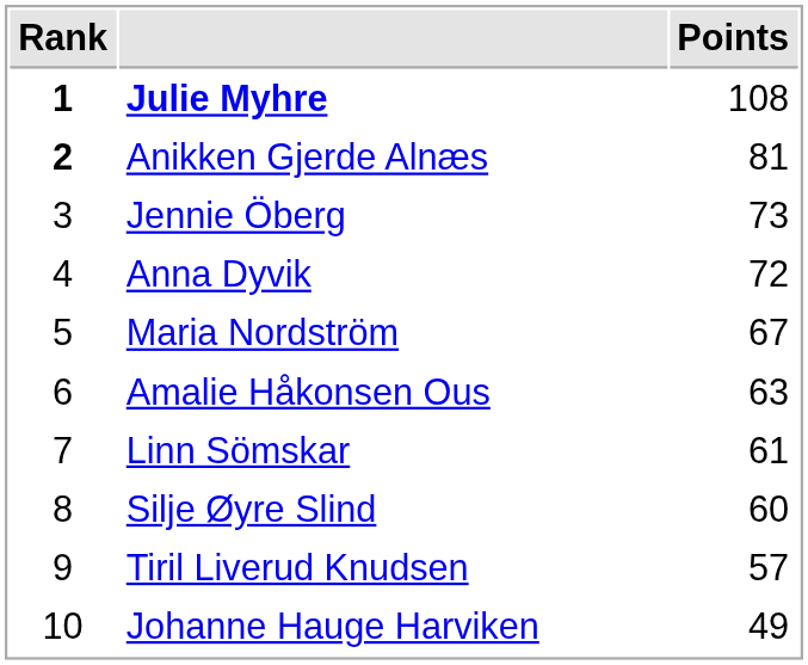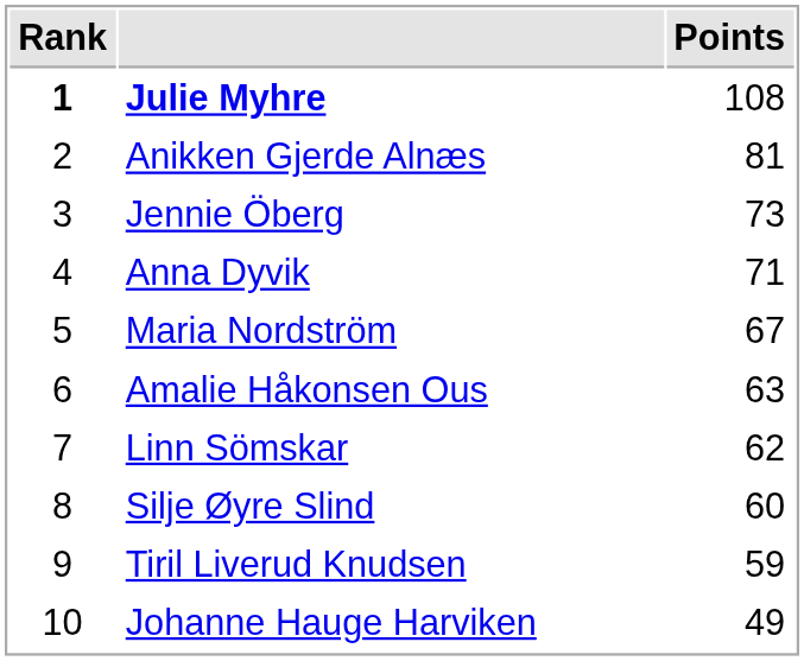Anikken Gjerde Alnæs | Rank: bold -> normal
Anna Dyvik | Points: 72 -> 71
Linn Sömskar | Points: 61 -> 62
Tiril Liverud Knudsen | Points: 57 -> 59
